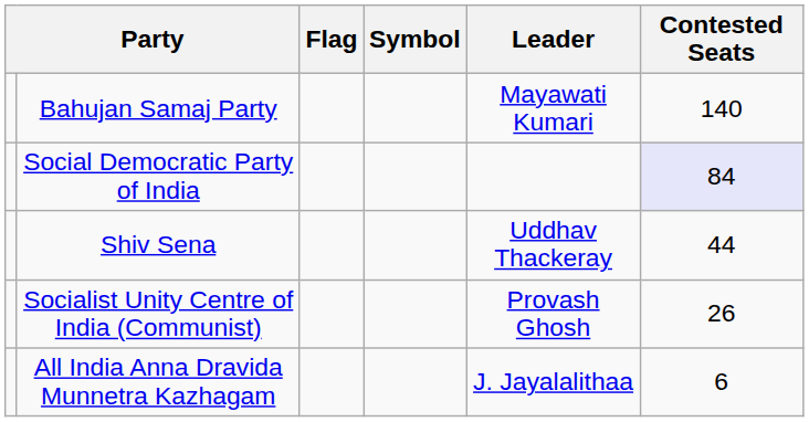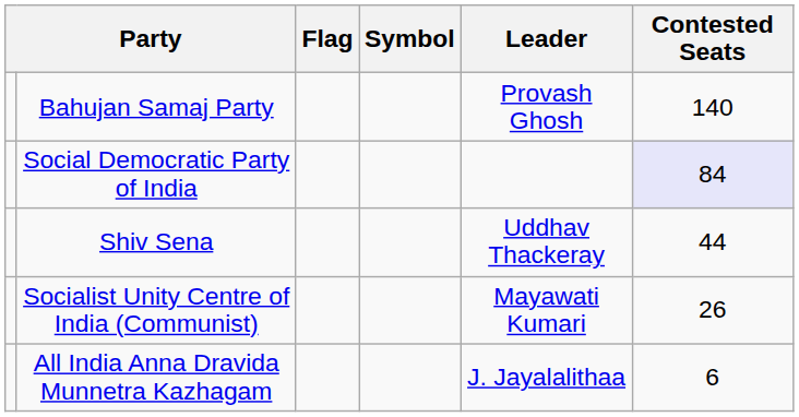Bahujan Samaj Party | Leader: Mayawati Kumari -> Provash Ghosh
Socialist Unity Centre of India (Communist) | Leader: Provash Ghosh -> Mayawati Kumari
